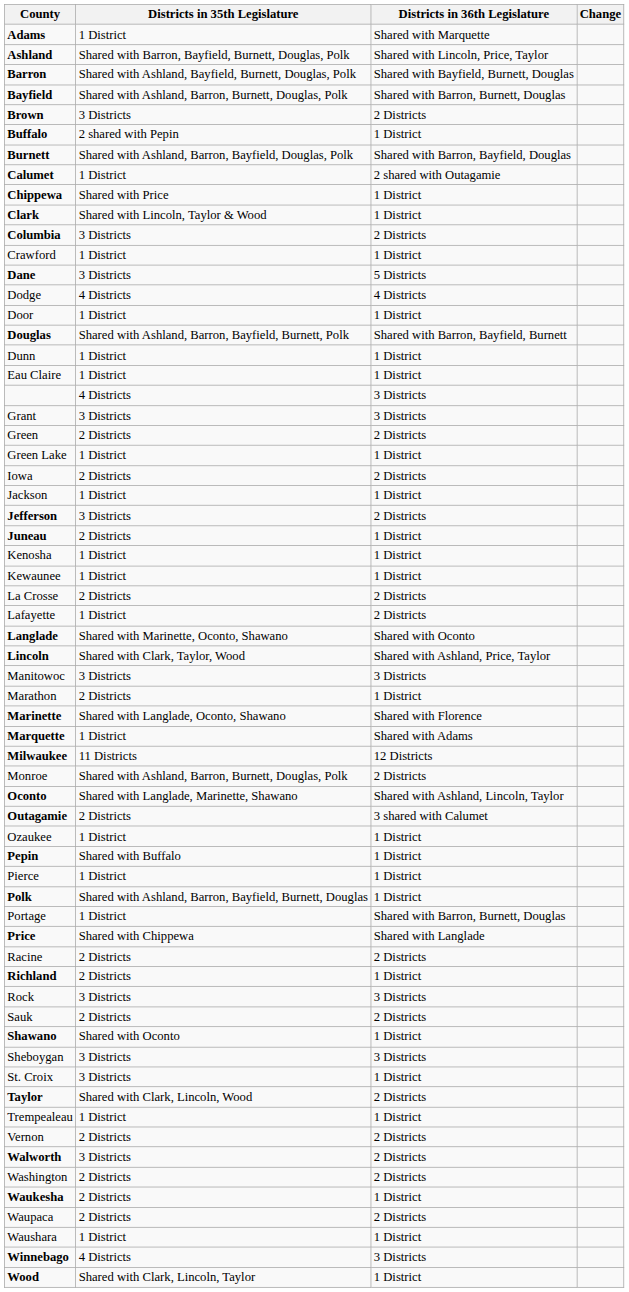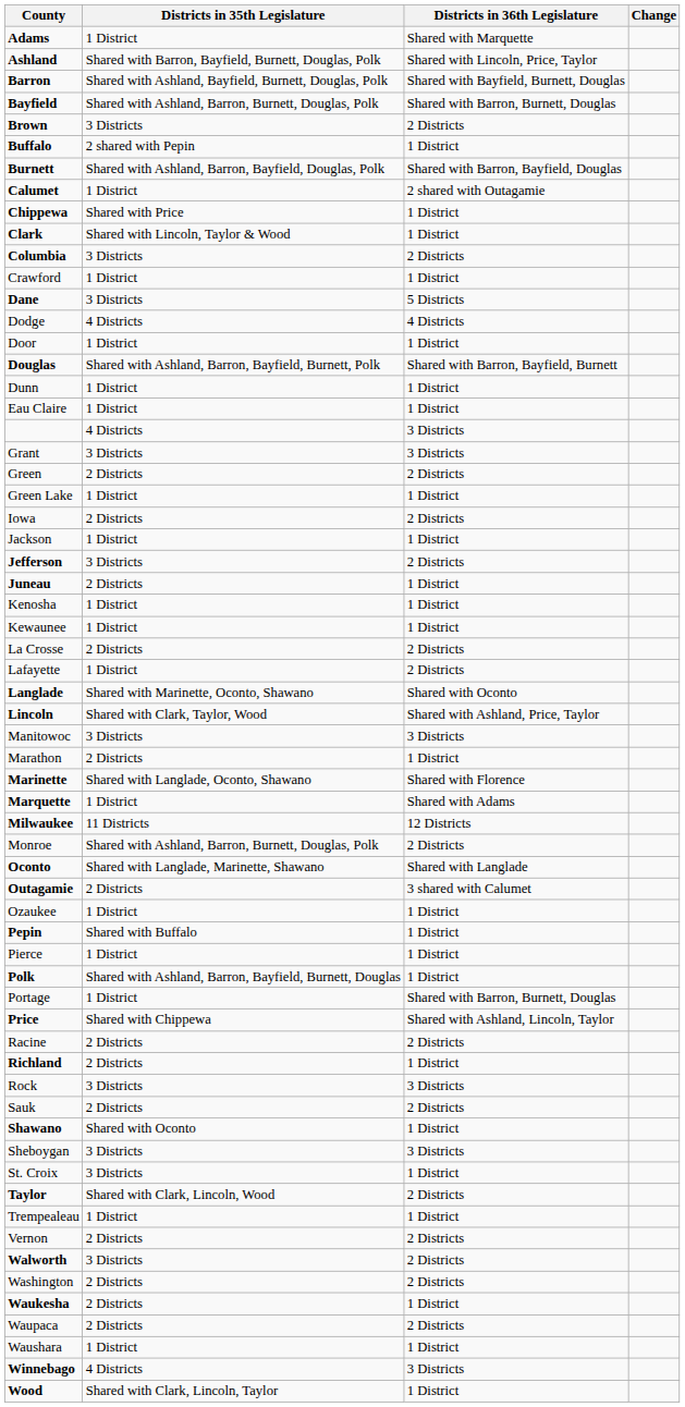Oconto | Districts in 36th Legislature: Shared with Ashland, Lincoln, Taylor -> Shared with Langlade
Price | Districts in 36th Legislature: Shared with Langlade -> Shared with Ashland, Lincoln, Taylor
